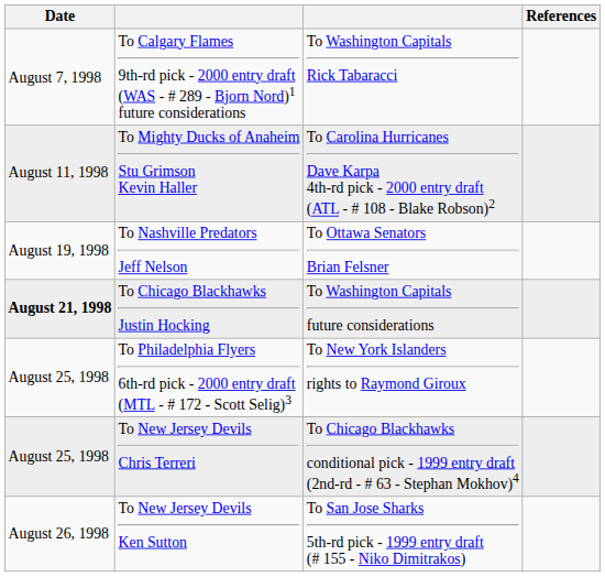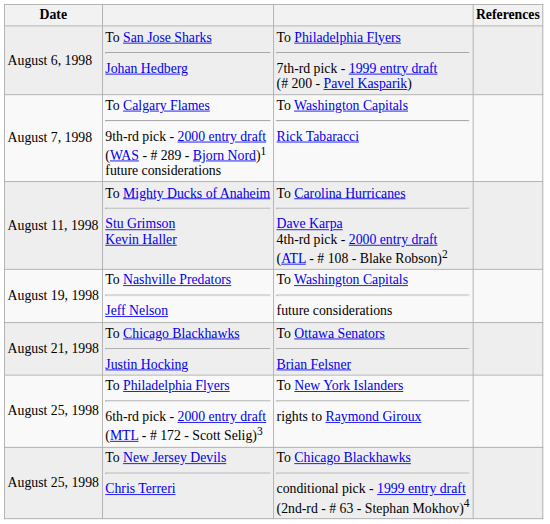+ row: August 6, 1998 | To San Jose Sharks Johan Hedberg | To Philadelphia Flyers 7th-rd pick - 1999 entry draft (# 200 - Pavel Kasparik)
To Nashville Predators Jeff Nelson | column 3: To Ottawa Senators Brian Felsner -> To Washington Capitals future considerations
To Chicago Blackhawks Justin Hocking | Date: bold -> normal
To Chicago Blackhawks Justin Hocking | column 3: To Washington Capitals future considerations -> To Ottawa Senators Brian Felsner
- row: August 26, 1998 | To New Jersey Devils Ken Sutton | To San Jose Sharks 5th-rd pick - 1999 entry draft (# 155 - Niko Dimitrakos)
